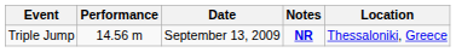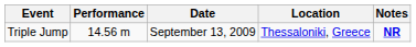columns swapped: Location <-> Notes
